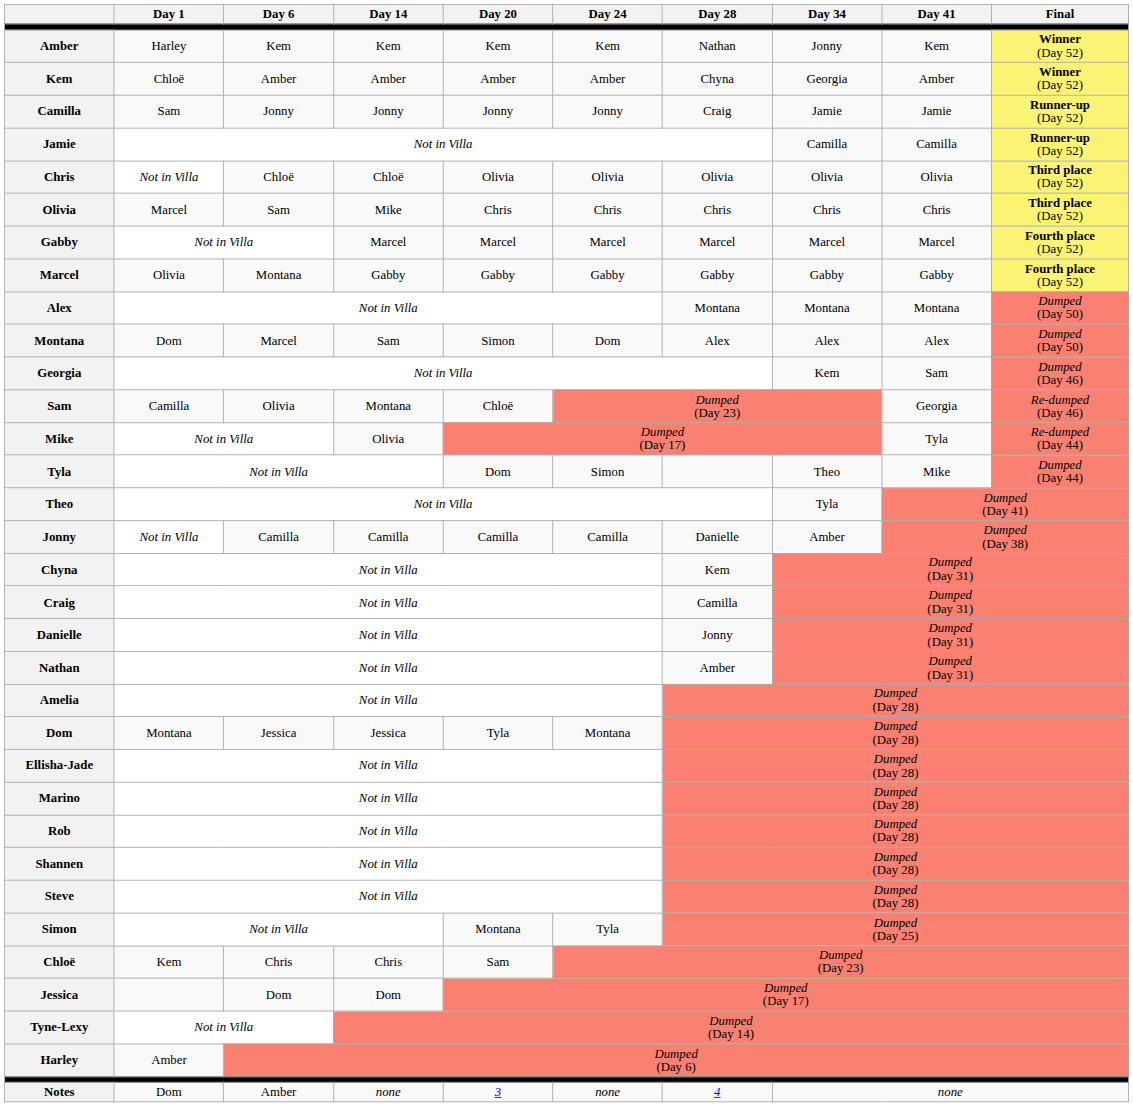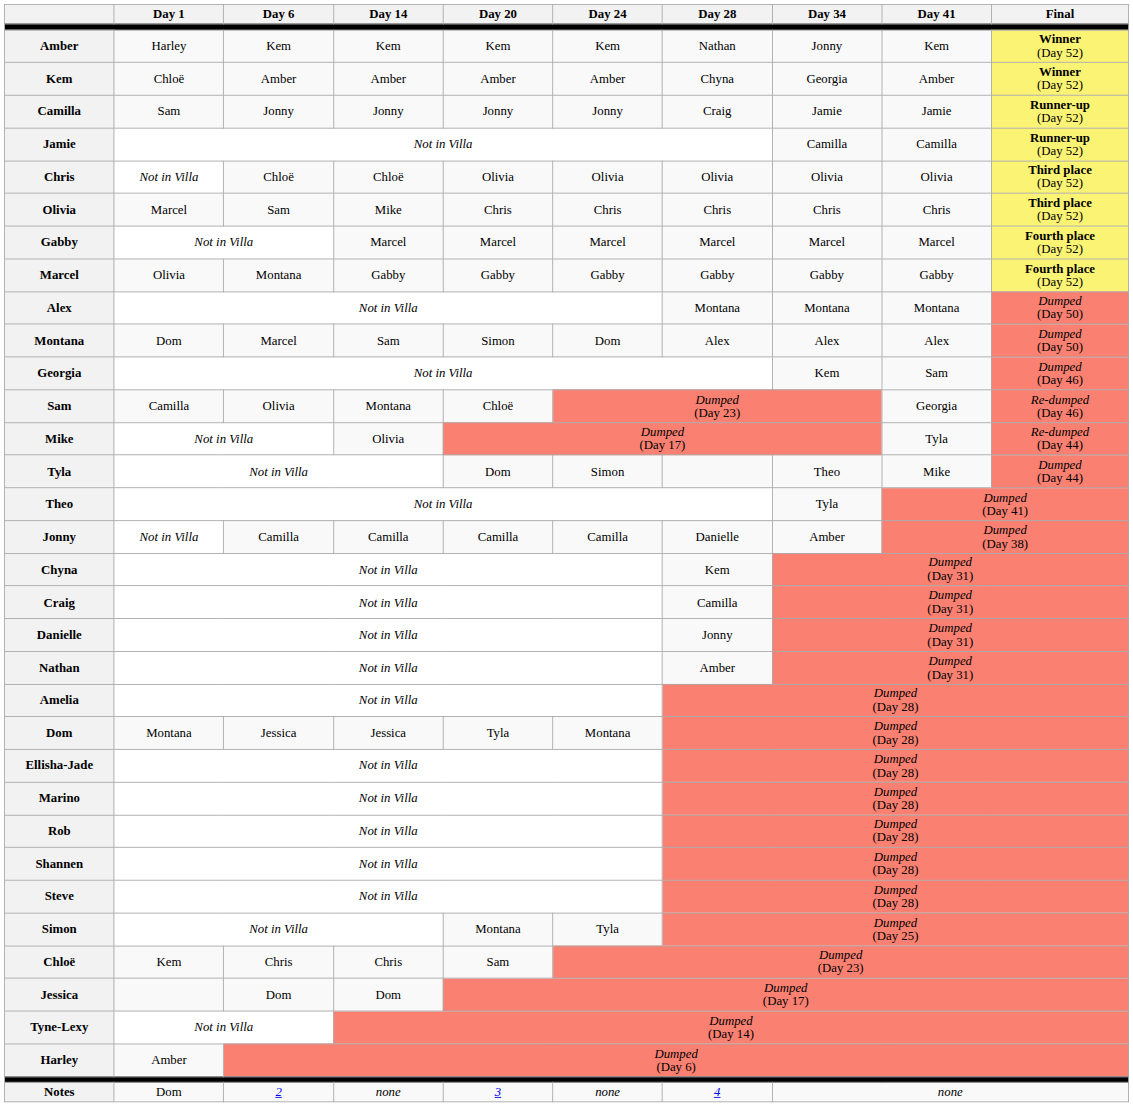Notes | Day 6: Amber -> 2
